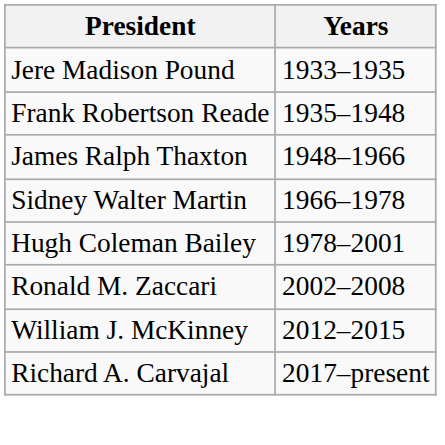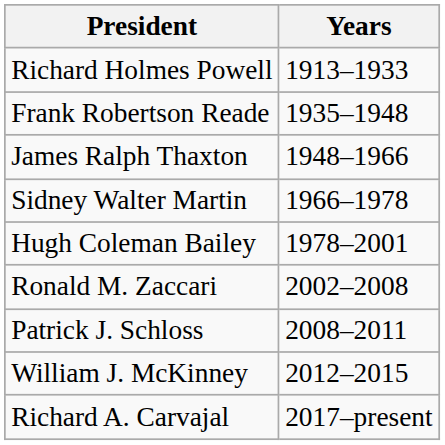+ row: Richard Holmes Powell | 1913–1933
- row: Jere Madison Pound | 1933–1935
+ row: Patrick J. Schloss | 2008–2011
